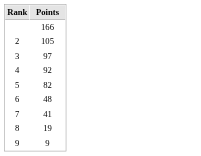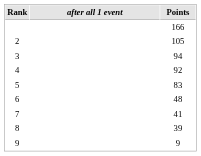+ column: after all 1 event
3 | Points: 97 -> 94
5 | Points: 82 -> 83
8 | Points: 19 -> 39
